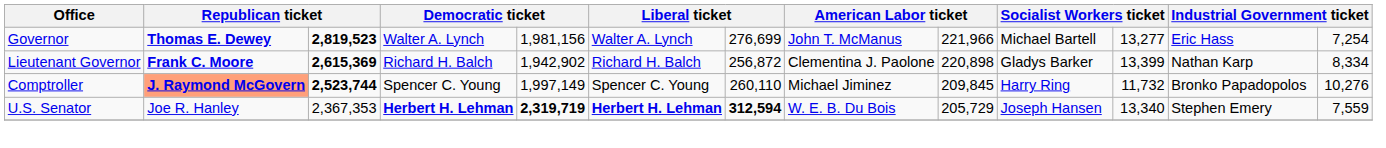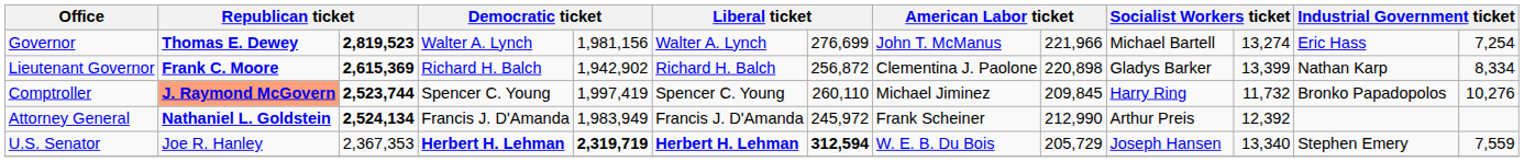Governor | column 11: 13,277 -> 13,274
Comptroller | column 5: 1,997,149 -> 1,997,419
+ row: Attorney General | Nathaniel L. Goldstein | 2,524,134 | Francis J. D'Amanda | 1,983,949 | Francis J. D'Amanda | 245,972 | Frank Scheiner | 212,990 | Arthur Preis | 12,392
